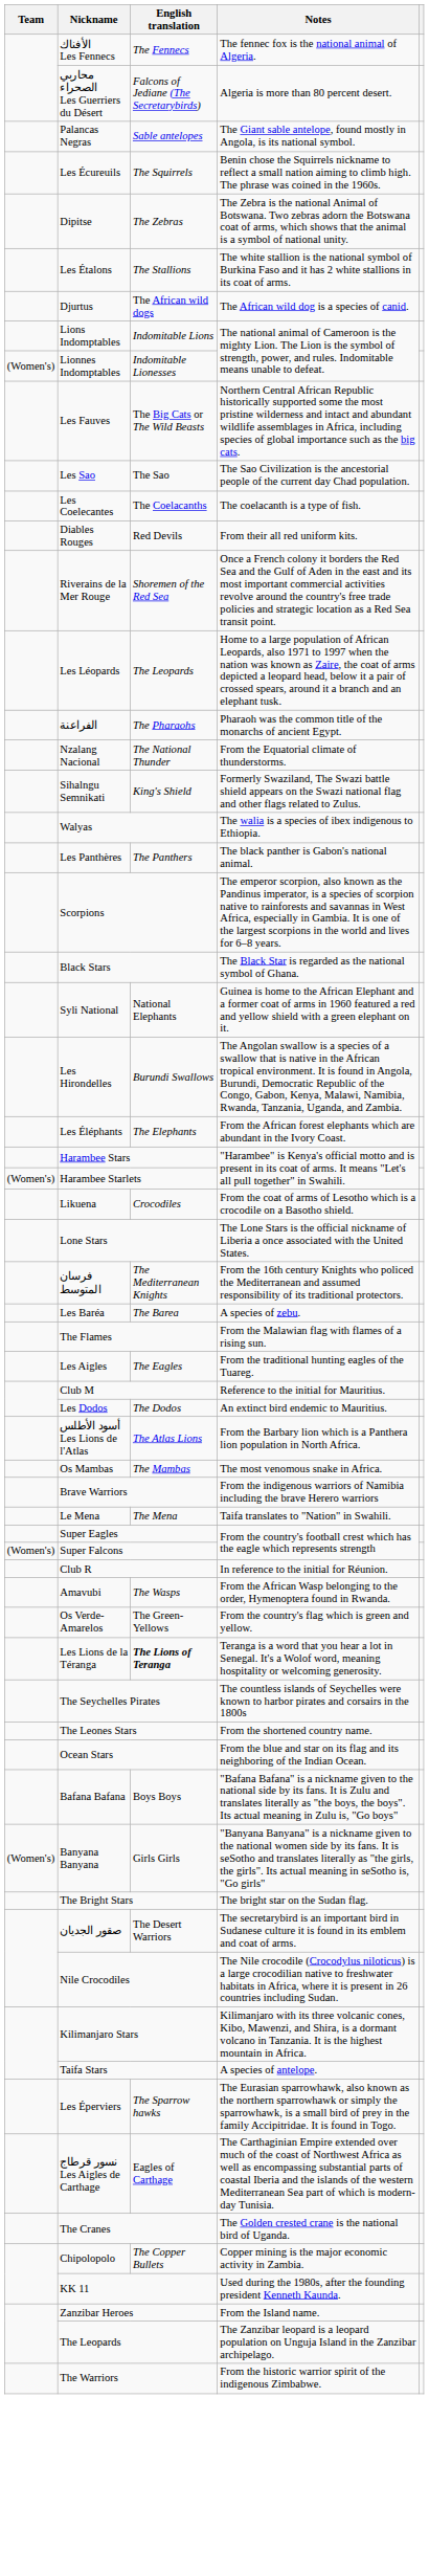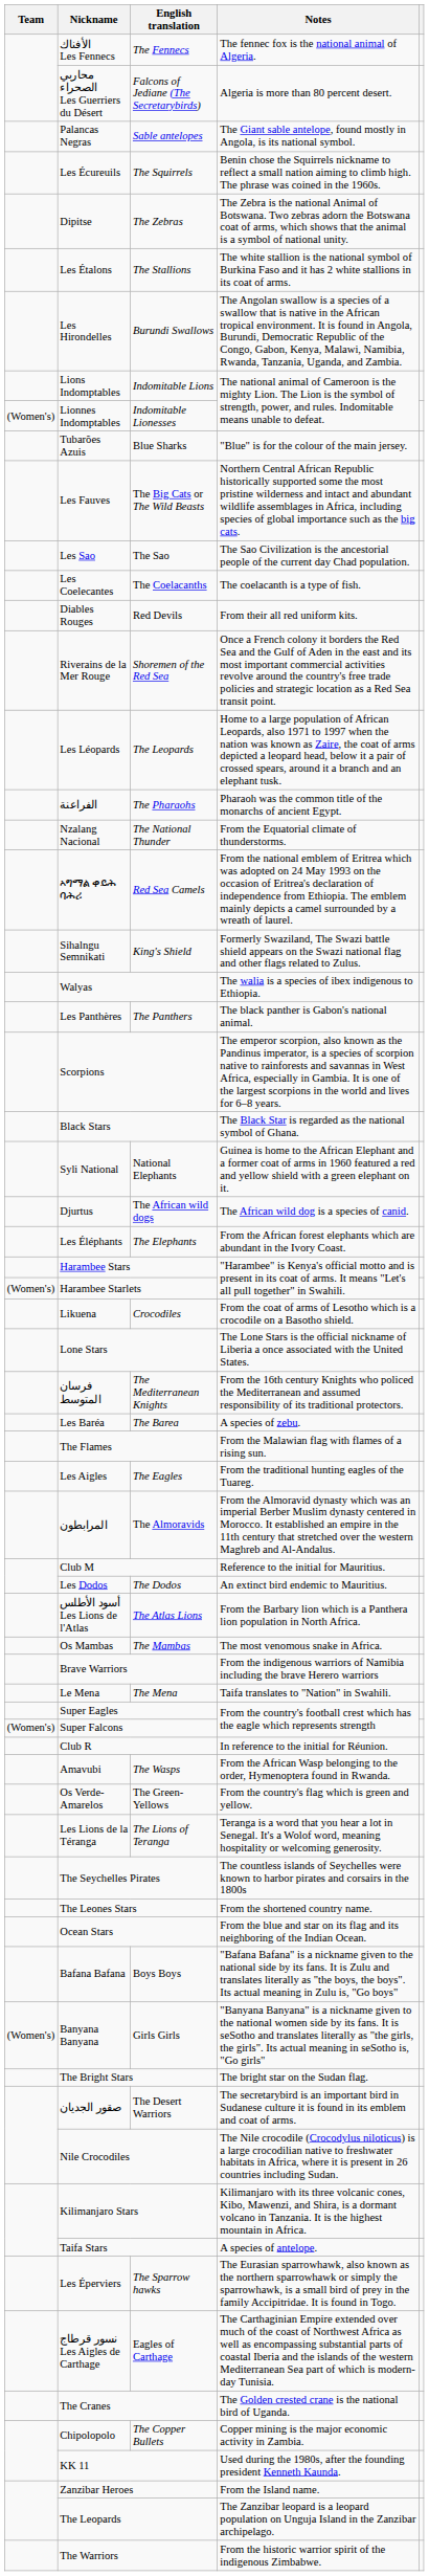rows swapped: Les Hirondelles <-> Djurtus
+ row: Tubarões Azuis | Blue Sharks | "Blue" is for the colour of the main jersey.
+ row: ኣግማል ቀይሕ ባሕሪ | Red Sea Camels | From the national emblem of Eritrea which was adopted on 24 May 1993 on the occasion of Eritrea's declaration of independence from Ethiopia. The emblem mainly depicts a camel surrounded by a wreath of laurel.
+ row: المرابطون | The Almoravids | From the Almoravid dynasty which was an imperial Berber Muslim dynasty centered in Morocco. It established an empire in the 11th century that stretched over the western Maghreb and Al-Andalus.
Les Lions de la Téranga | English translation: bold -> normal
